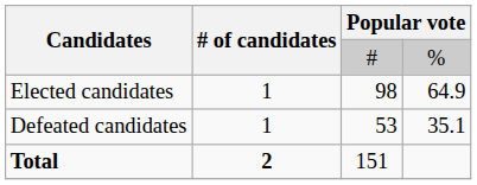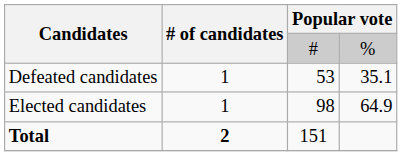rows swapped: Elected candidates <-> Defeated candidates
